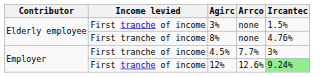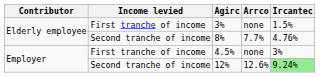8% | Income levied: First tranche of income -> Second tranche of income
8% | Arrco: none -> 7.7%
4.5% | Arrco: 7.7% -> none
12% | Income levied: First tranche of income -> Second tranche of income
